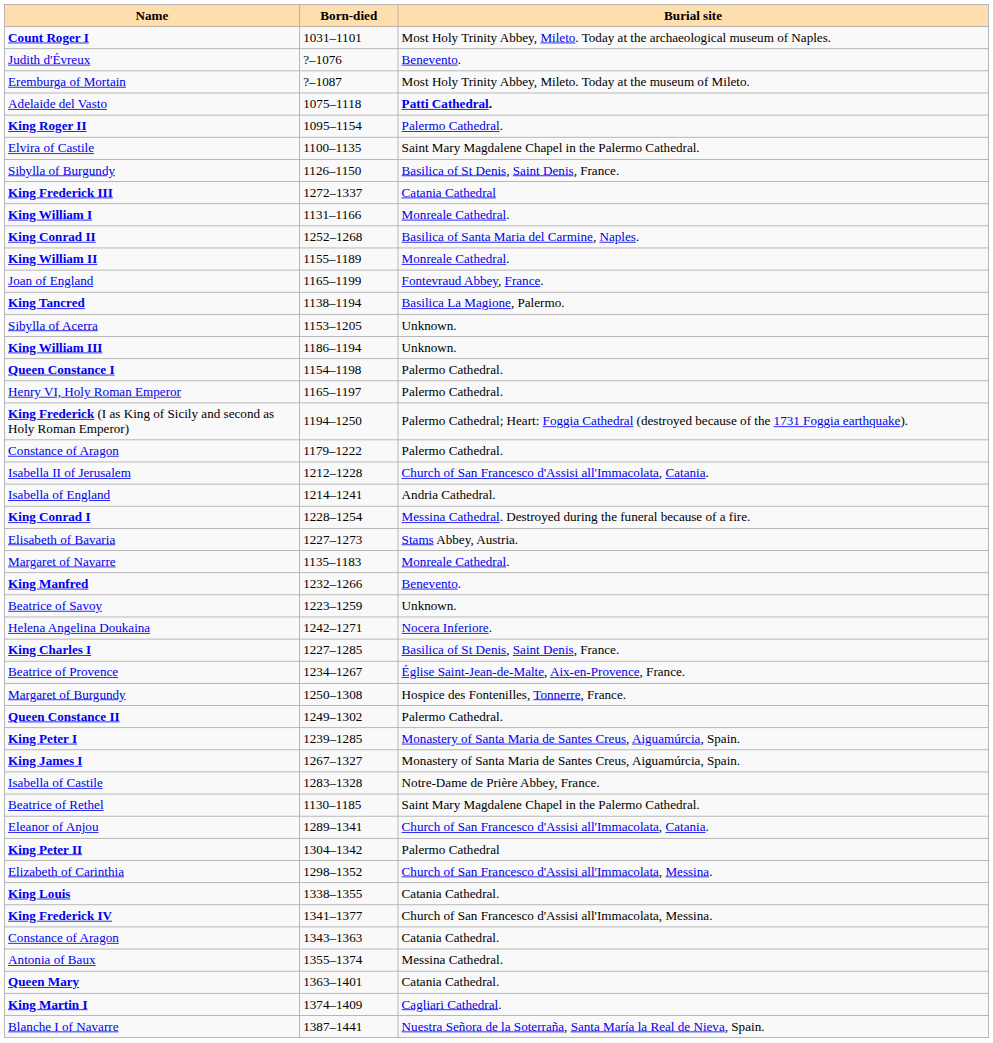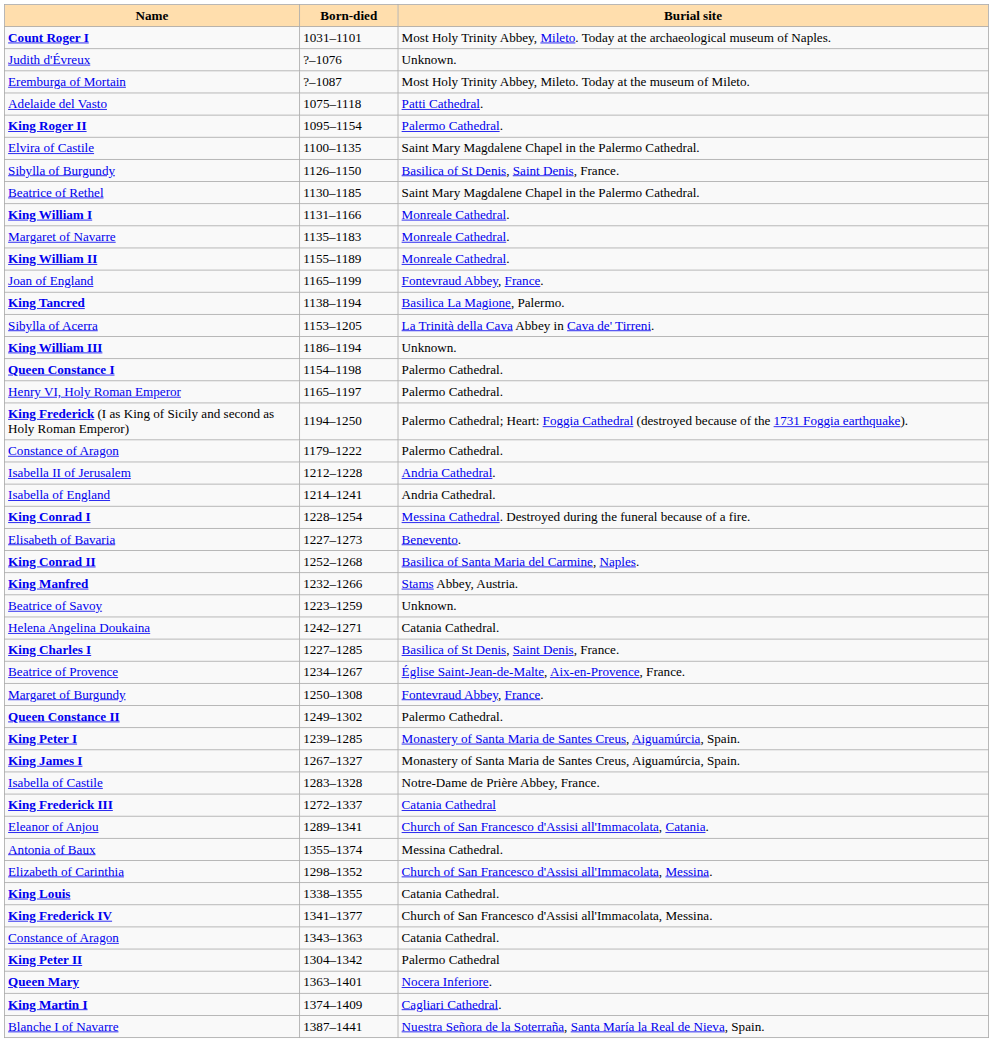Judith d'Évreux | Burial site: Benevento. -> Unknown.
Adelaide del Vasto | Burial site: bold -> normal
rows swapped: Beatrice of Rethel <-> King Frederick III
rows swapped: Margaret of Navarre <-> King Conrad II
Sibylla of Acerra | Burial site: Unknown. -> La Trinità della Cava Abbey in Cava de' Tirreni.
Isabella II of Jerusalem | Burial site: Church of San Francesco d'Assisi all'Immacolata, Catania. -> Andria Cathedral.
Elisabeth of Bavaria | Burial site: Stams Abbey, Austria. -> Benevento.
King Manfred | Burial site: Benevento. -> Stams Abbey, Austria.
Helena Angelina Doukaina | Burial site: Nocera Inferiore. -> Catania Cathedral.
Margaret of Burgundy | Burial site: Hospice des Fontenilles, Tonnerre, France. -> Fontevraud Abbey, France.
rows swapped: King Peter II <-> Antonia of Baux
Queen Mary | Burial site: Catania Cathedral. -> Nocera Inferiore.
